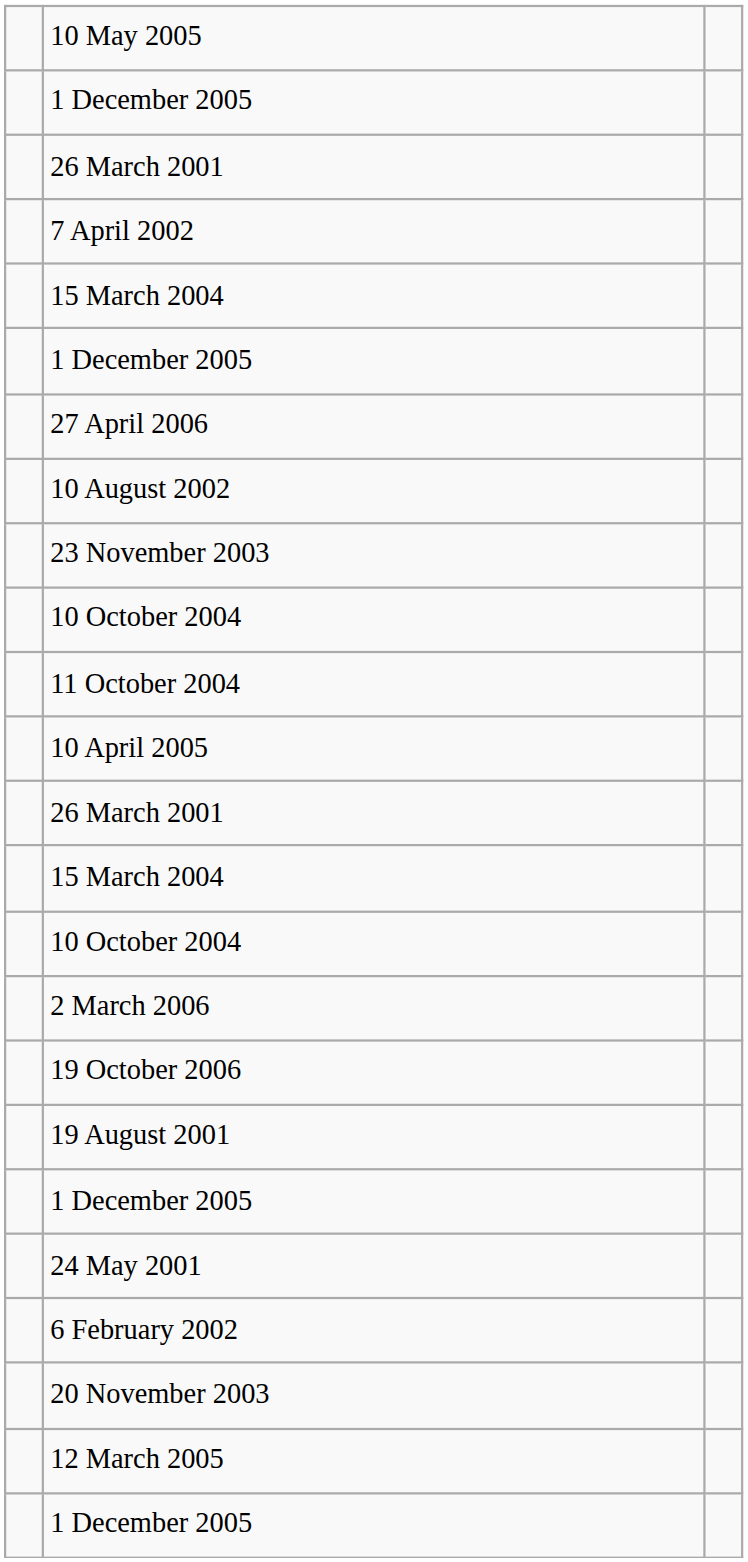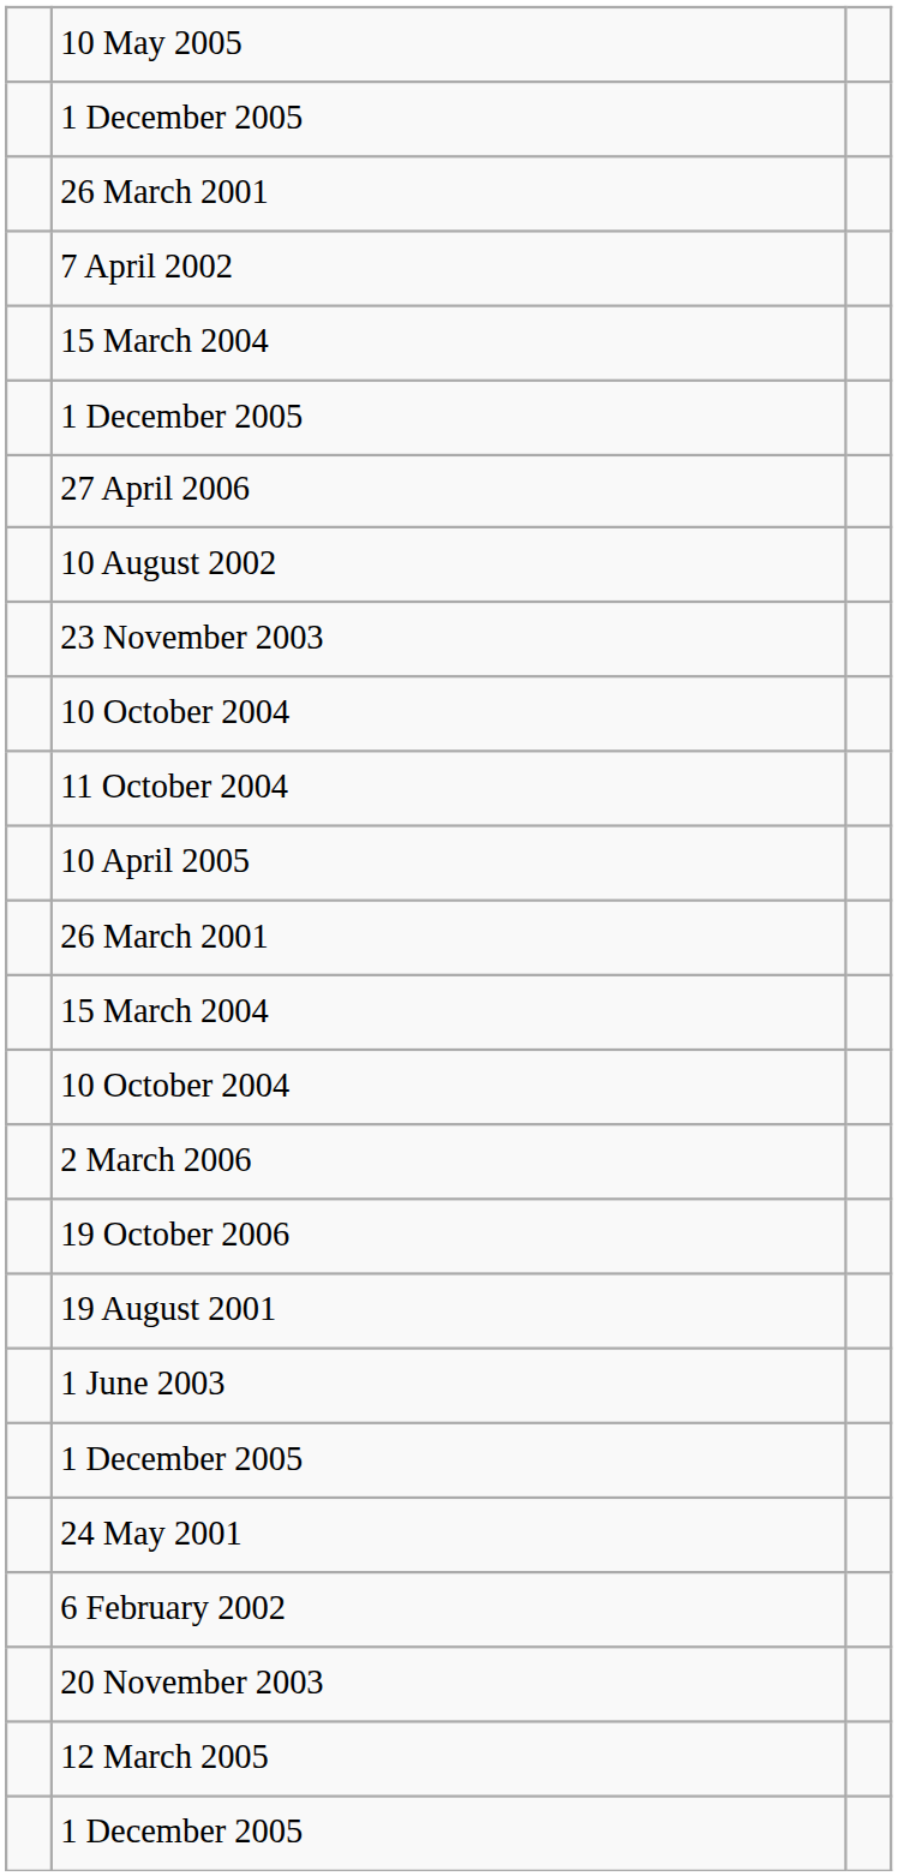+ row: 1 June 2003
